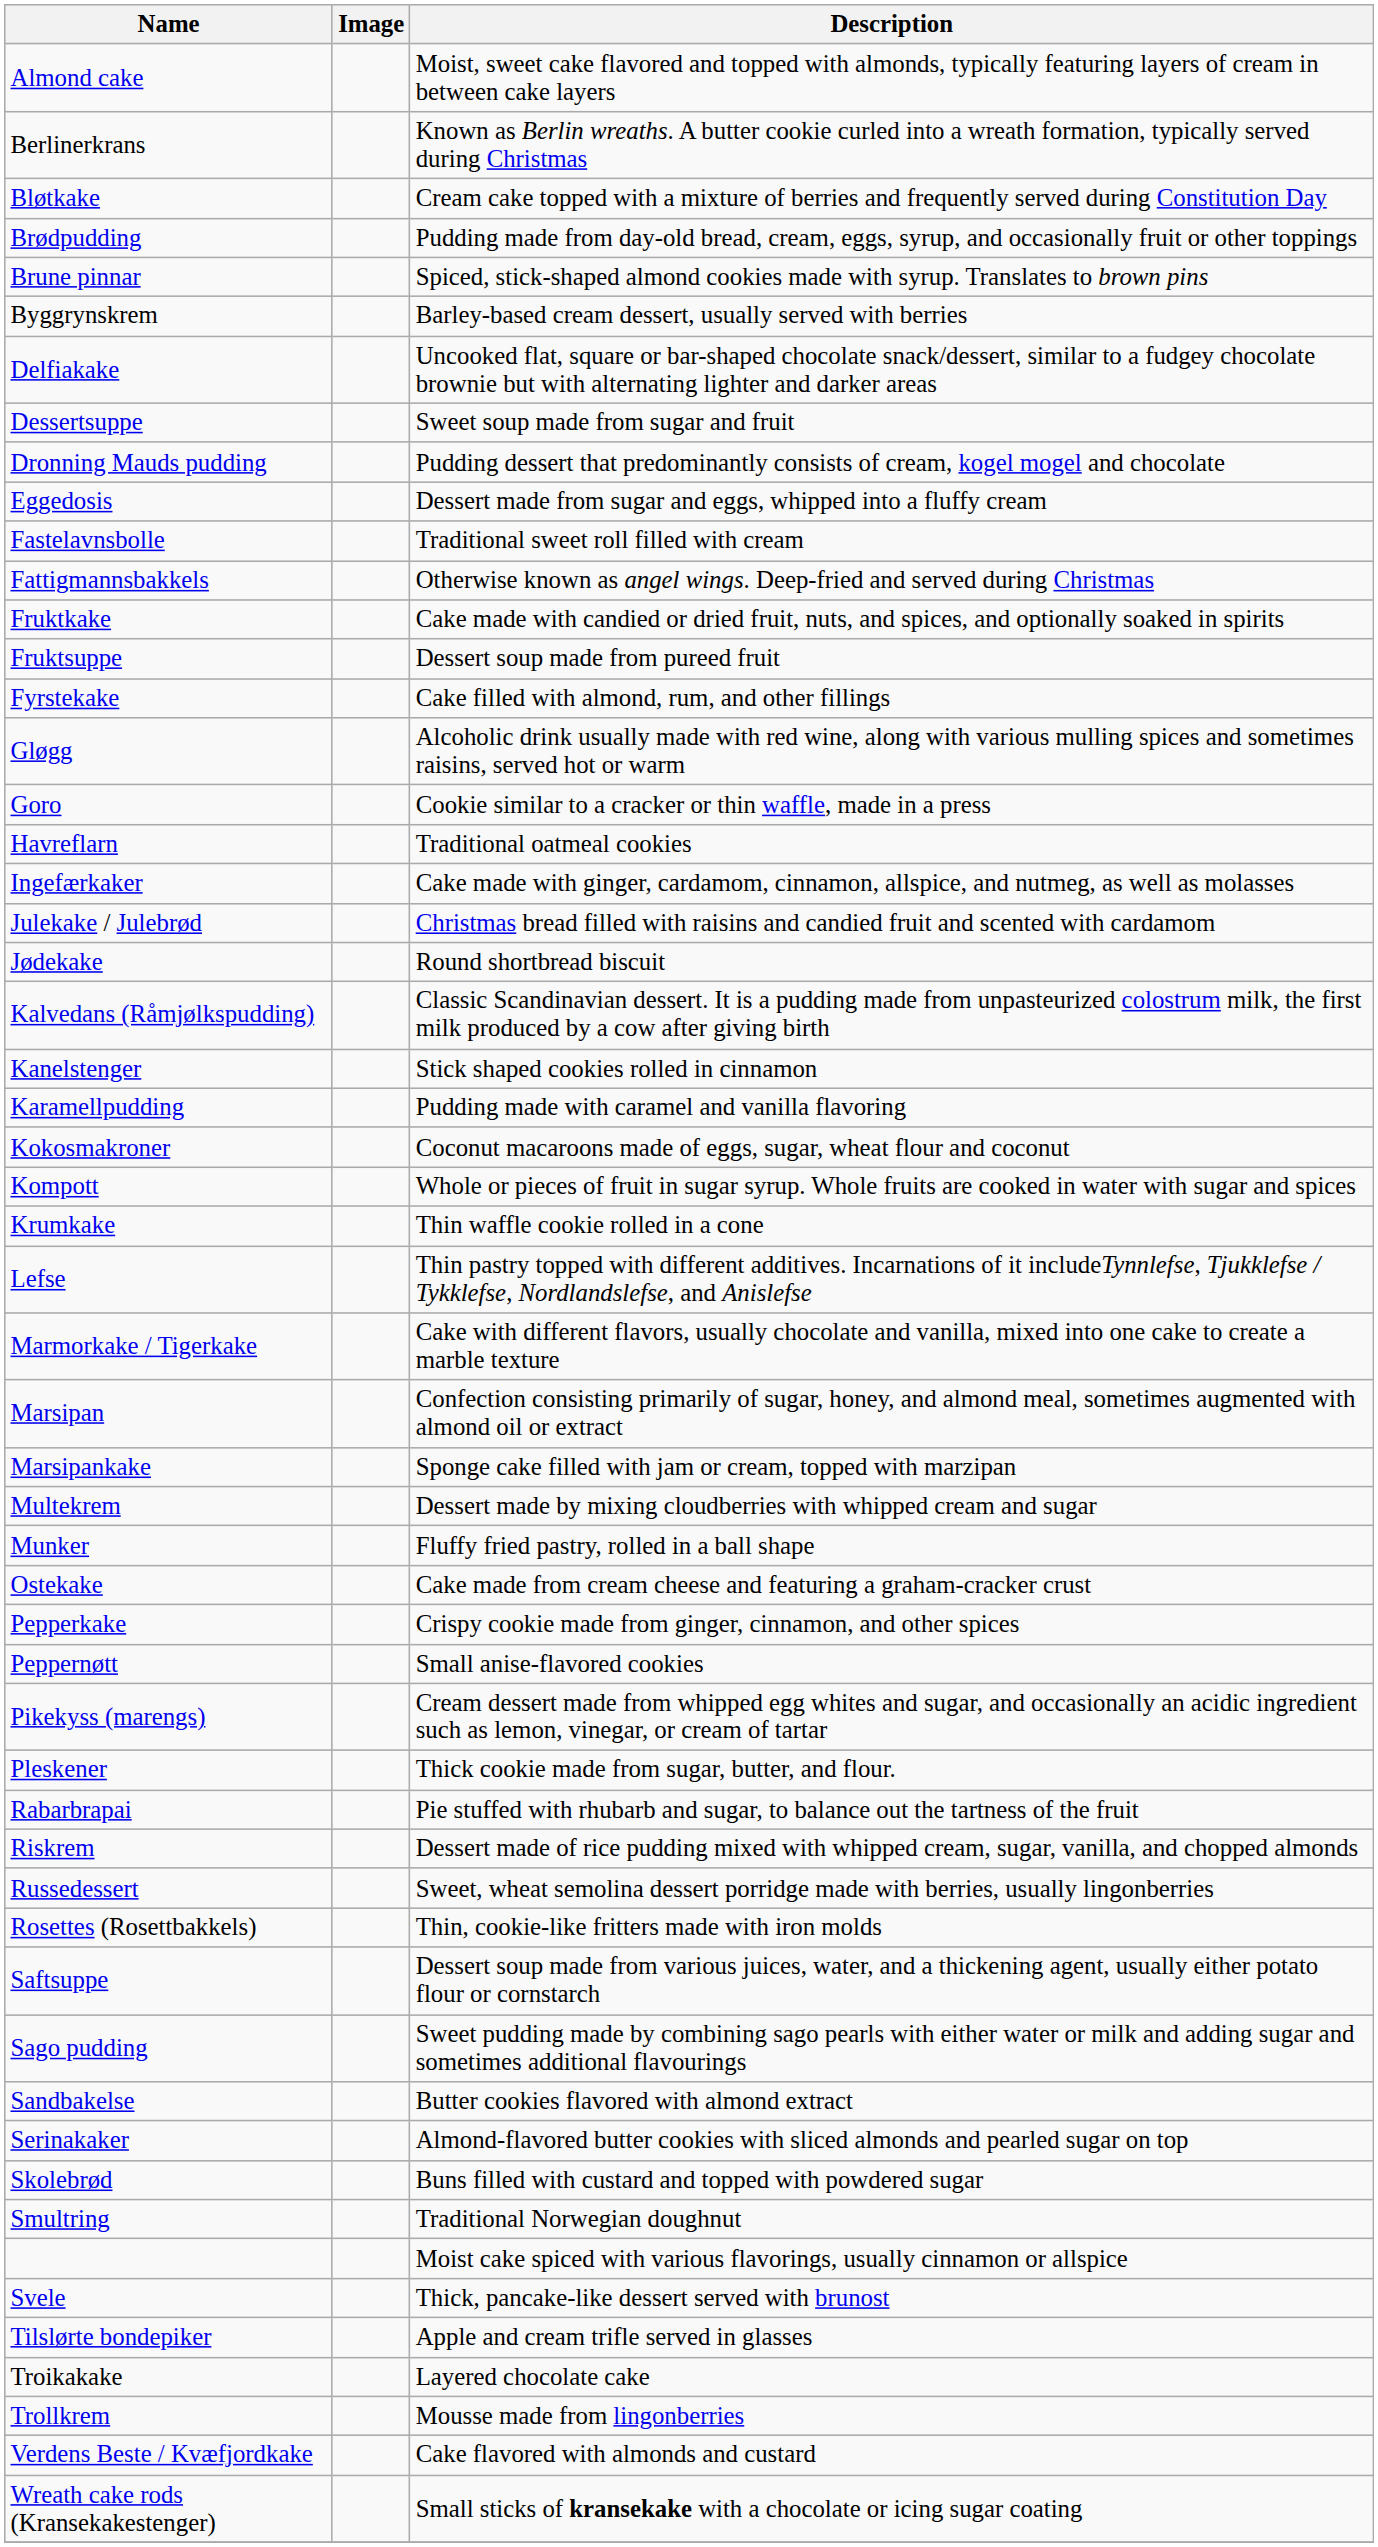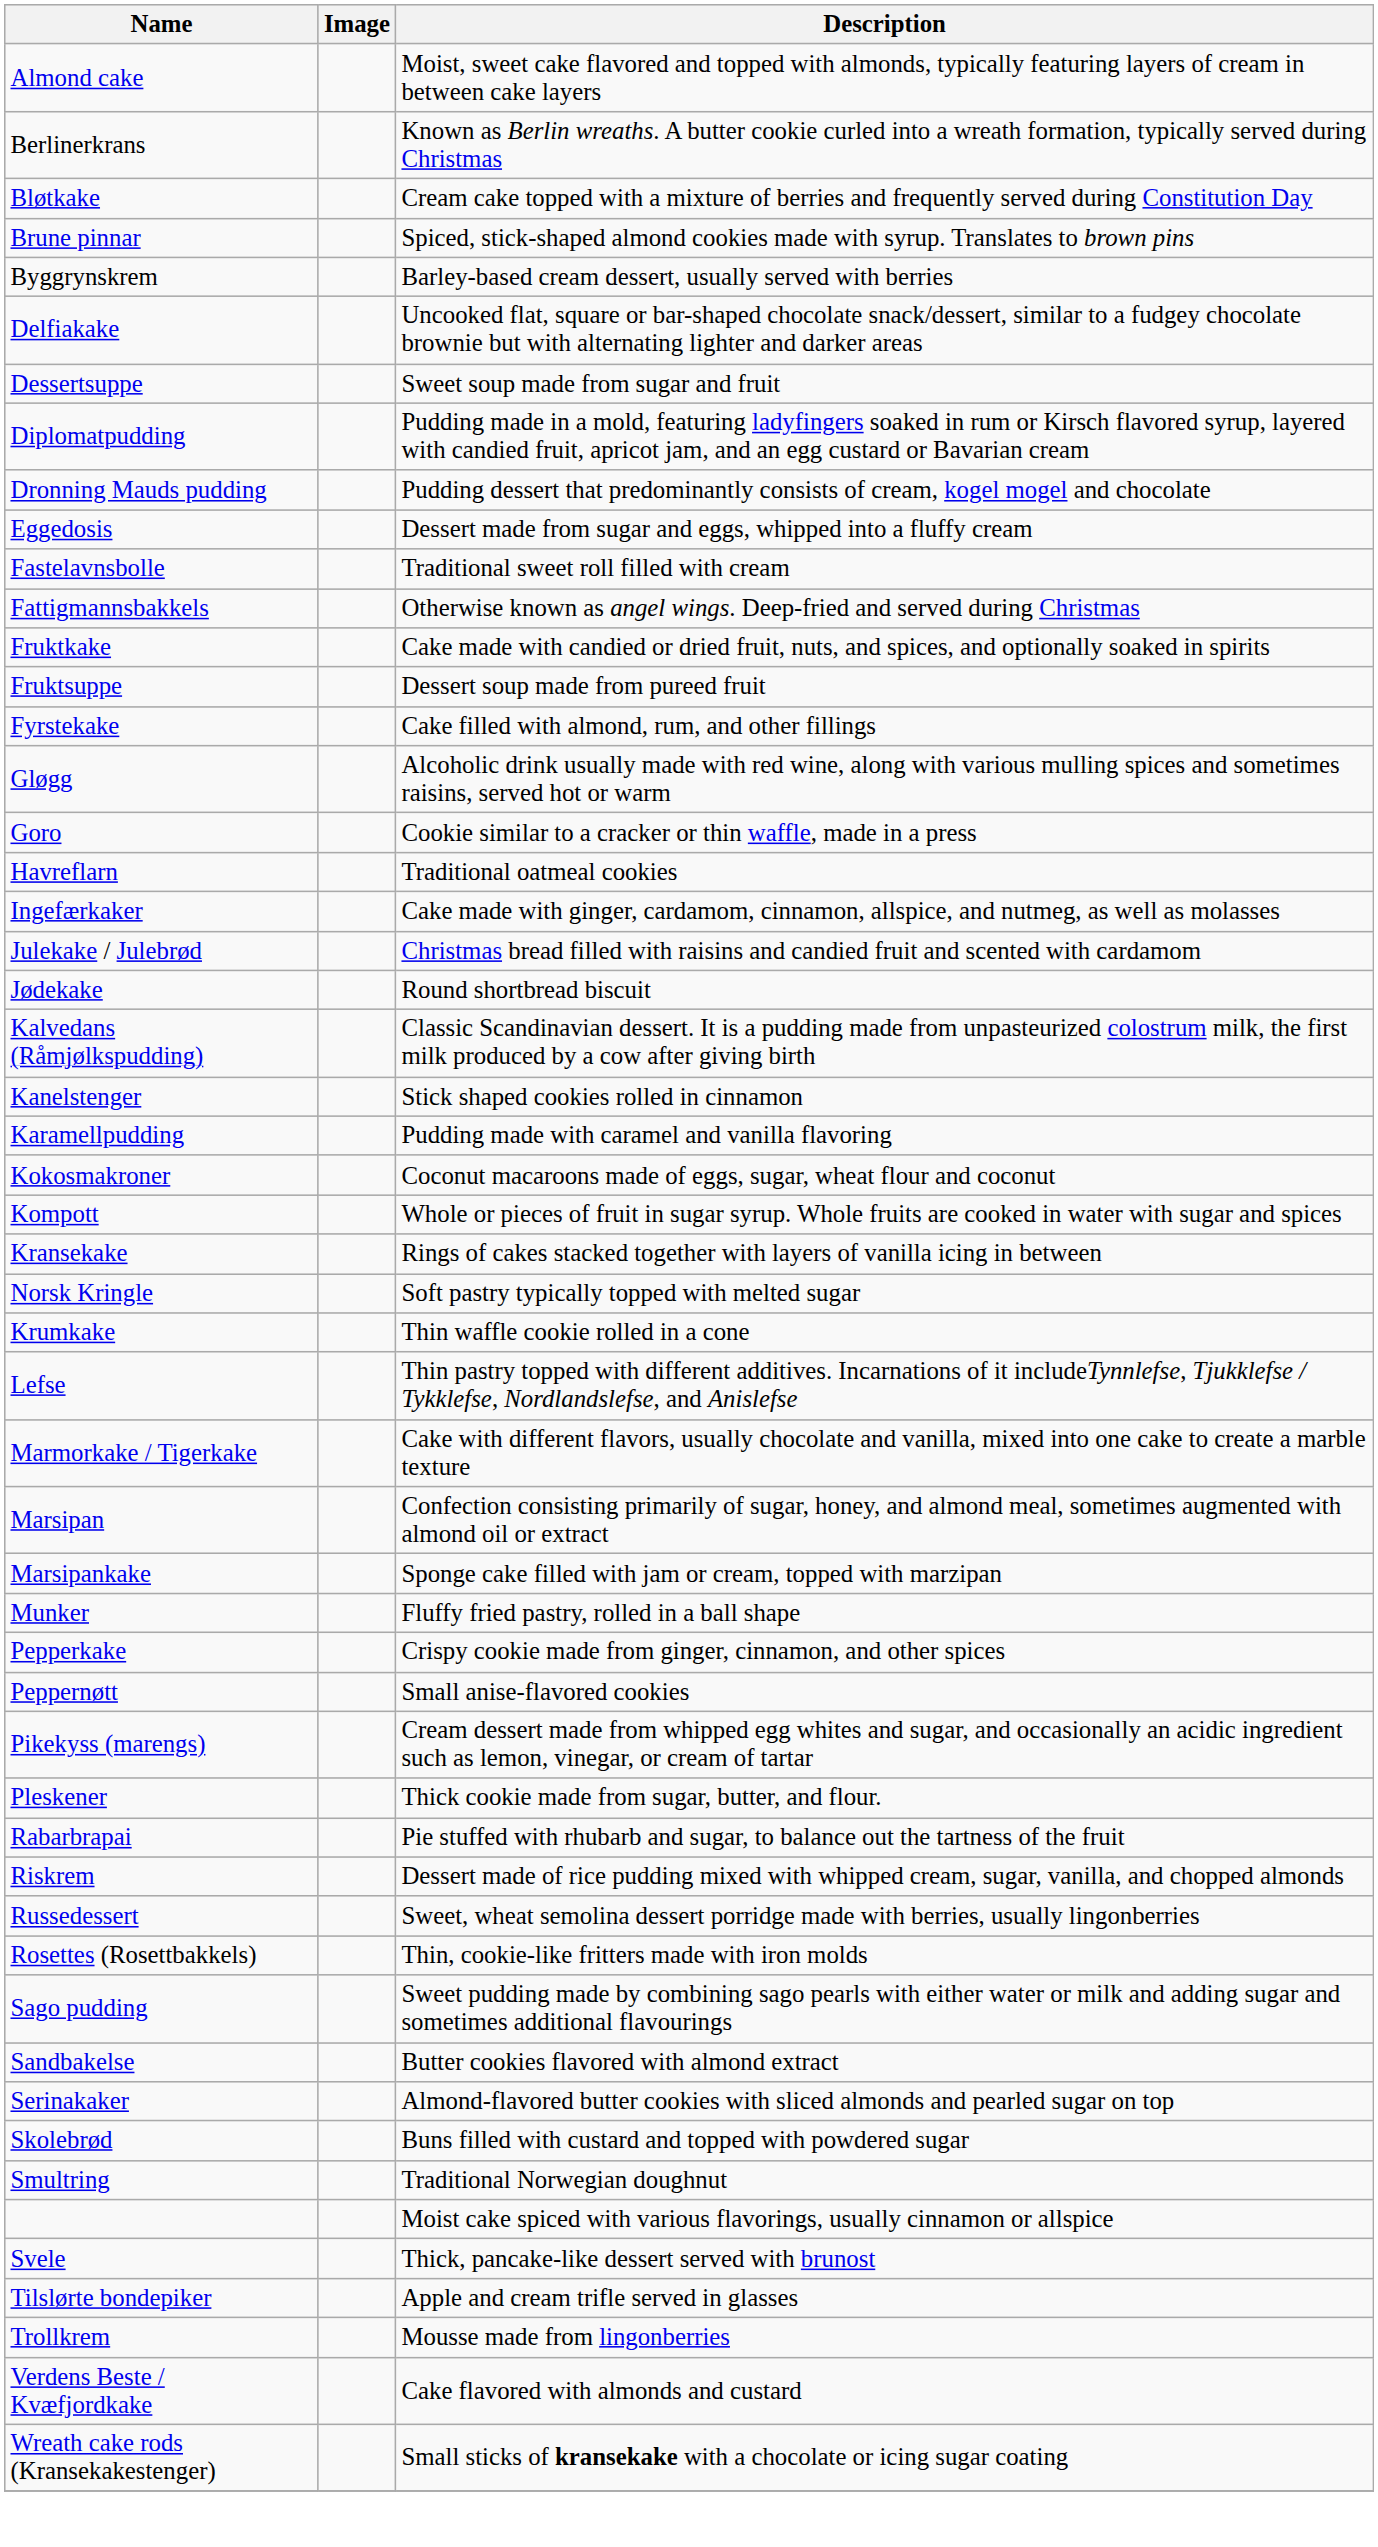- row: Brødpudding | Pudding made from day-old bread, cream, eggs, syrup, and occasionally fruit or other toppings
+ row: Diplomatpudding | Pudding made in a mold, featuring ladyfingers soaked in rum or Kirsch flavored syrup, layered with candied fruit, apricot jam, and an egg custard or Bavarian cream
+ row: Kransekake | Rings of cakes stacked together with layers of vanilla icing in between
+ row: Norsk Kringle | Soft pastry typically topped with melted sugar
- row: Multekrem | Dessert made by mixing cloudberries with whipped cream and sugar
- row: Ostekake | Cake made from cream cheese and featuring a graham-cracker crust
- row: Saftsuppe | Dessert soup made from various juices, water, and a thickening agent, usually either potato flour or cornstarch
- row: Troikakake | Layered chocolate cake
